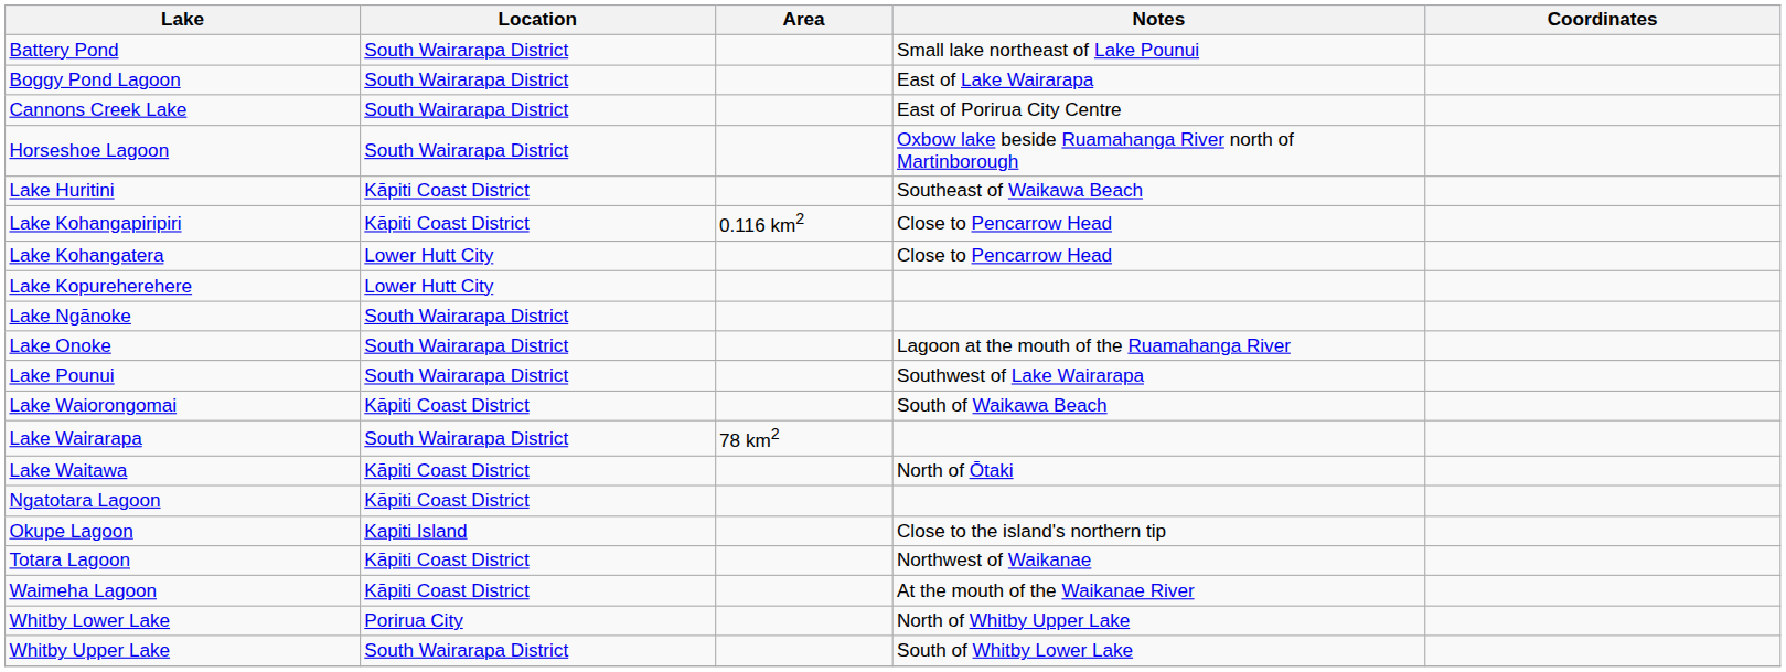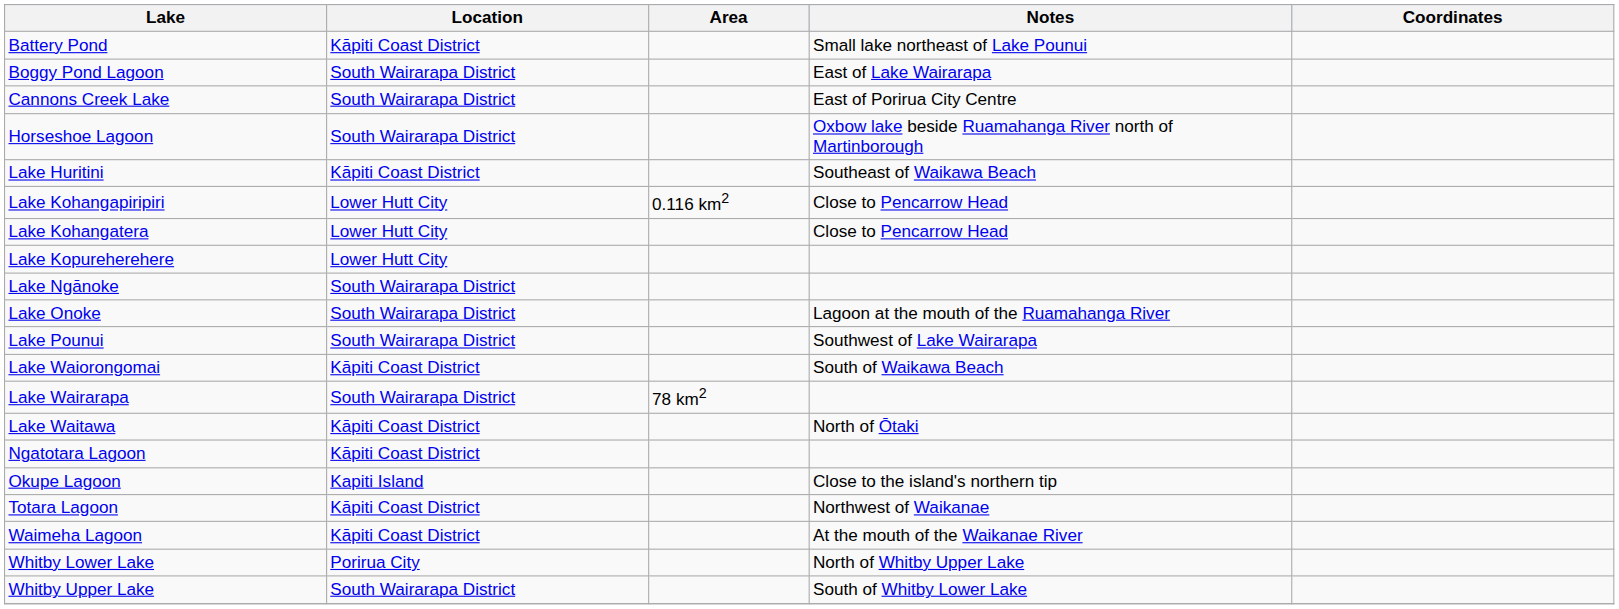Battery Pond | Location: South Wairarapa District -> Kāpiti Coast District
Lake Kohangapiripiri | Location: Kāpiti Coast District -> Lower Hutt City
